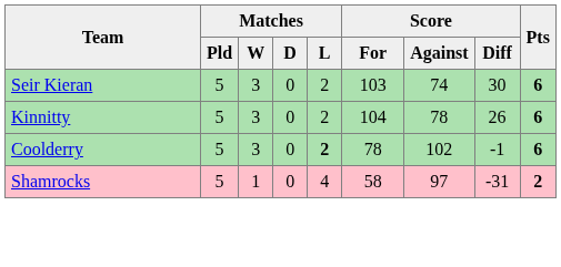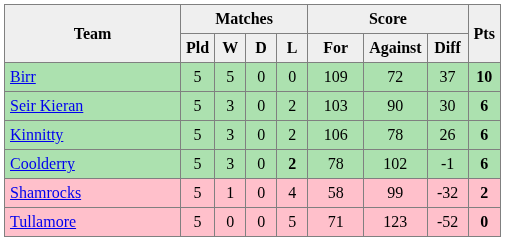+ row: Birr | 5 | 5 | 0 | 0 | 109 | 72 | 37 | 10
Seir Kieran | Score / Against: 74 -> 90
Kinnitty | Score / For: 104 -> 106
Shamrocks | Score / Against: 97 -> 99
Shamrocks | Score / Diff: -31 -> -32
+ row: Tullamore | 5 | 0 | 0 | 5 | 71 | 123 | -52 | 0
